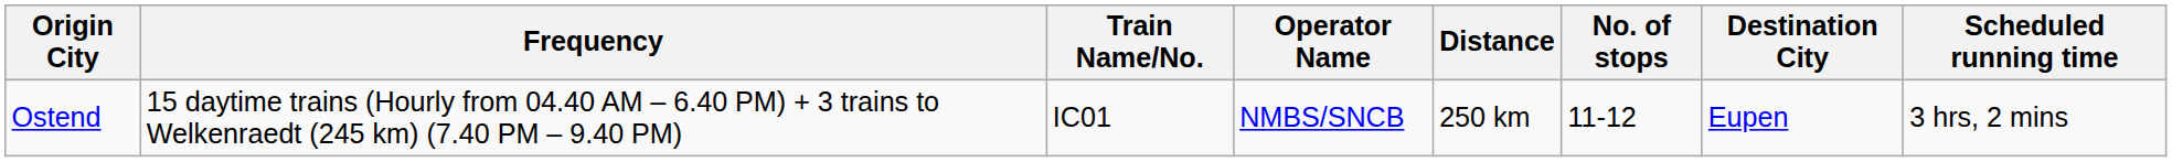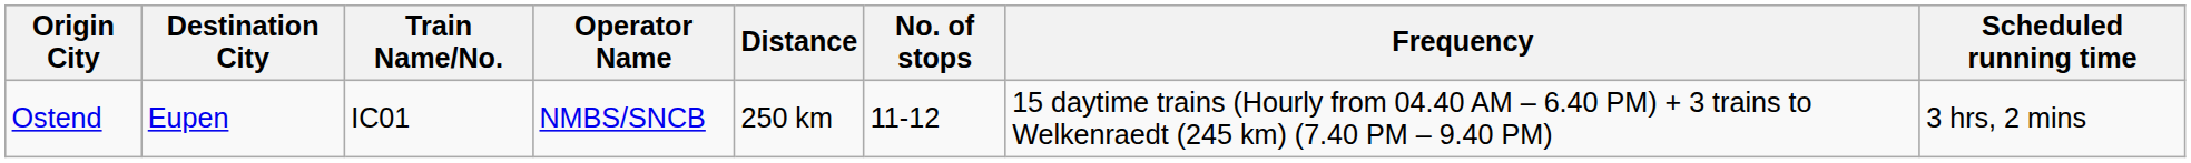columns swapped: Destination City <-> Frequency
